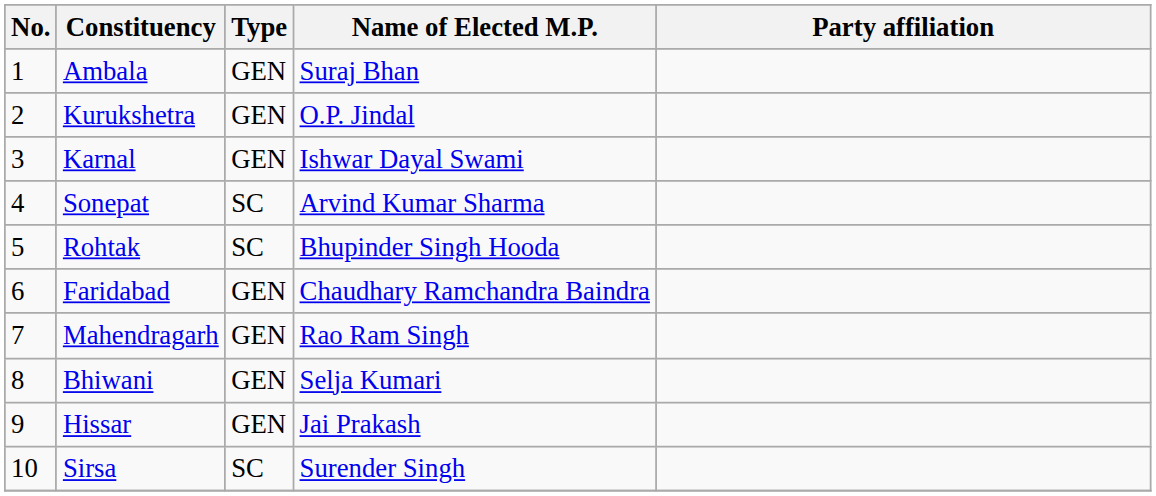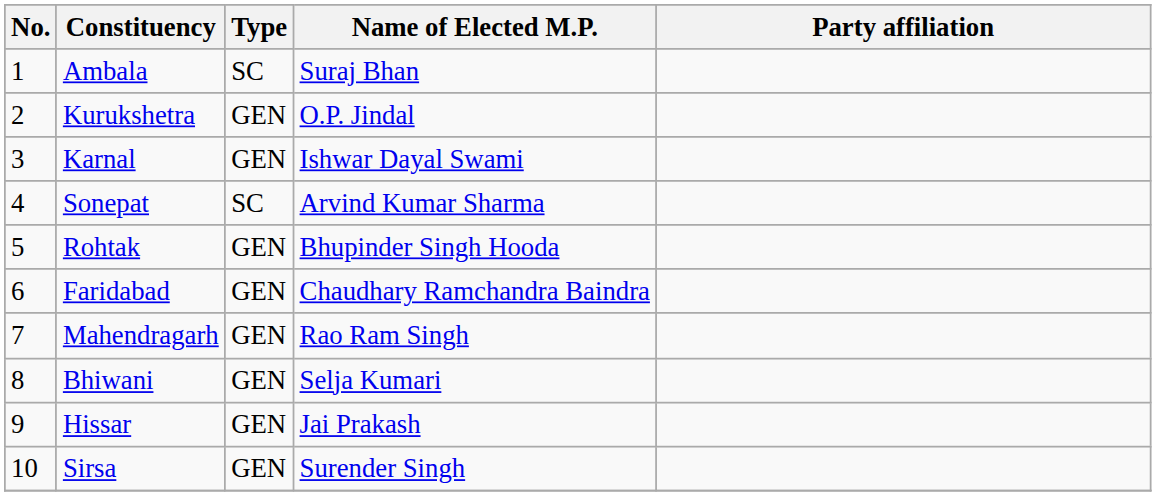Ambala | Type: GEN -> SC
Rohtak | Type: SC -> GEN
Sirsa | Type: SC -> GEN
